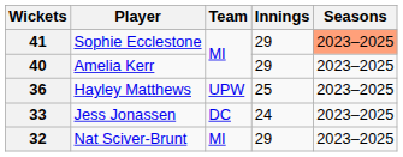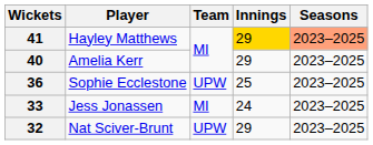41 | Player: Sophie Ecclestone -> Hayley Matthews
41 | Innings: no background -> gold background
36 | Player: Hayley Matthews -> Sophie Ecclestone
33 | Team: DC -> MI
32 | Team: MI -> UPW
